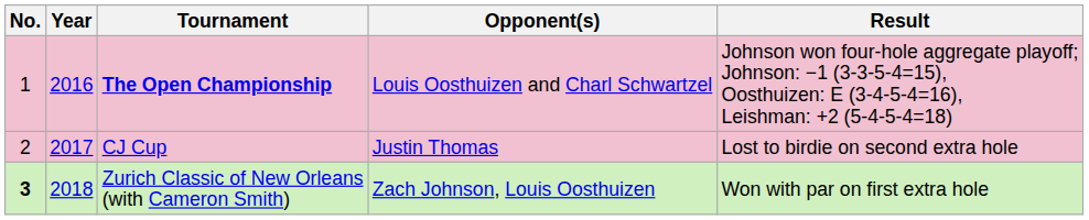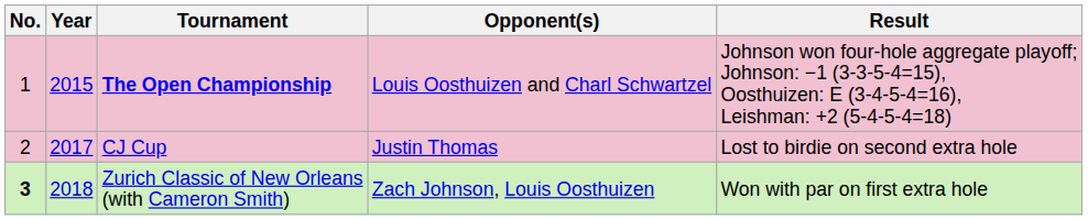The Open Championship | Year: 2016 -> 2015
